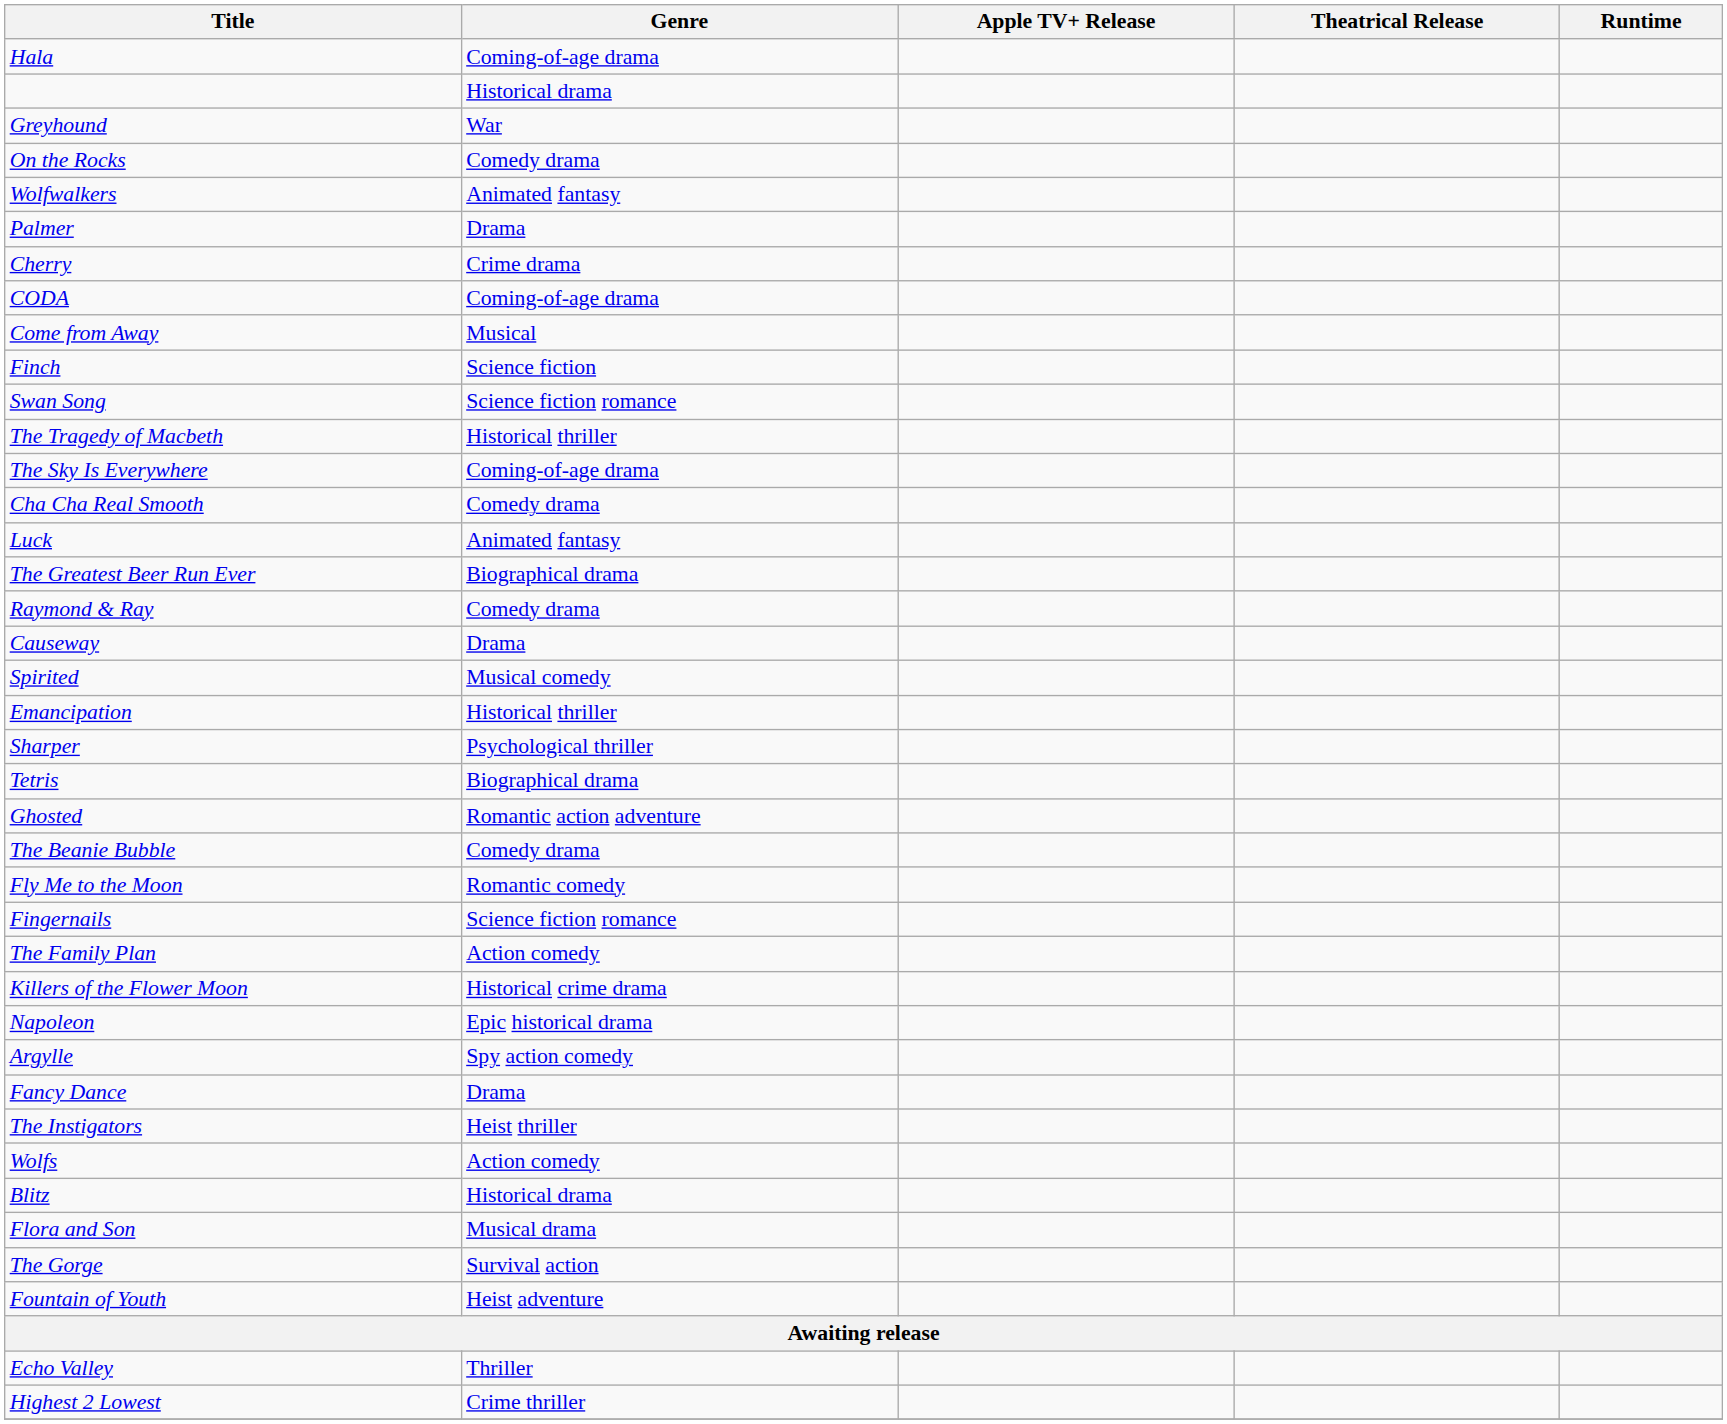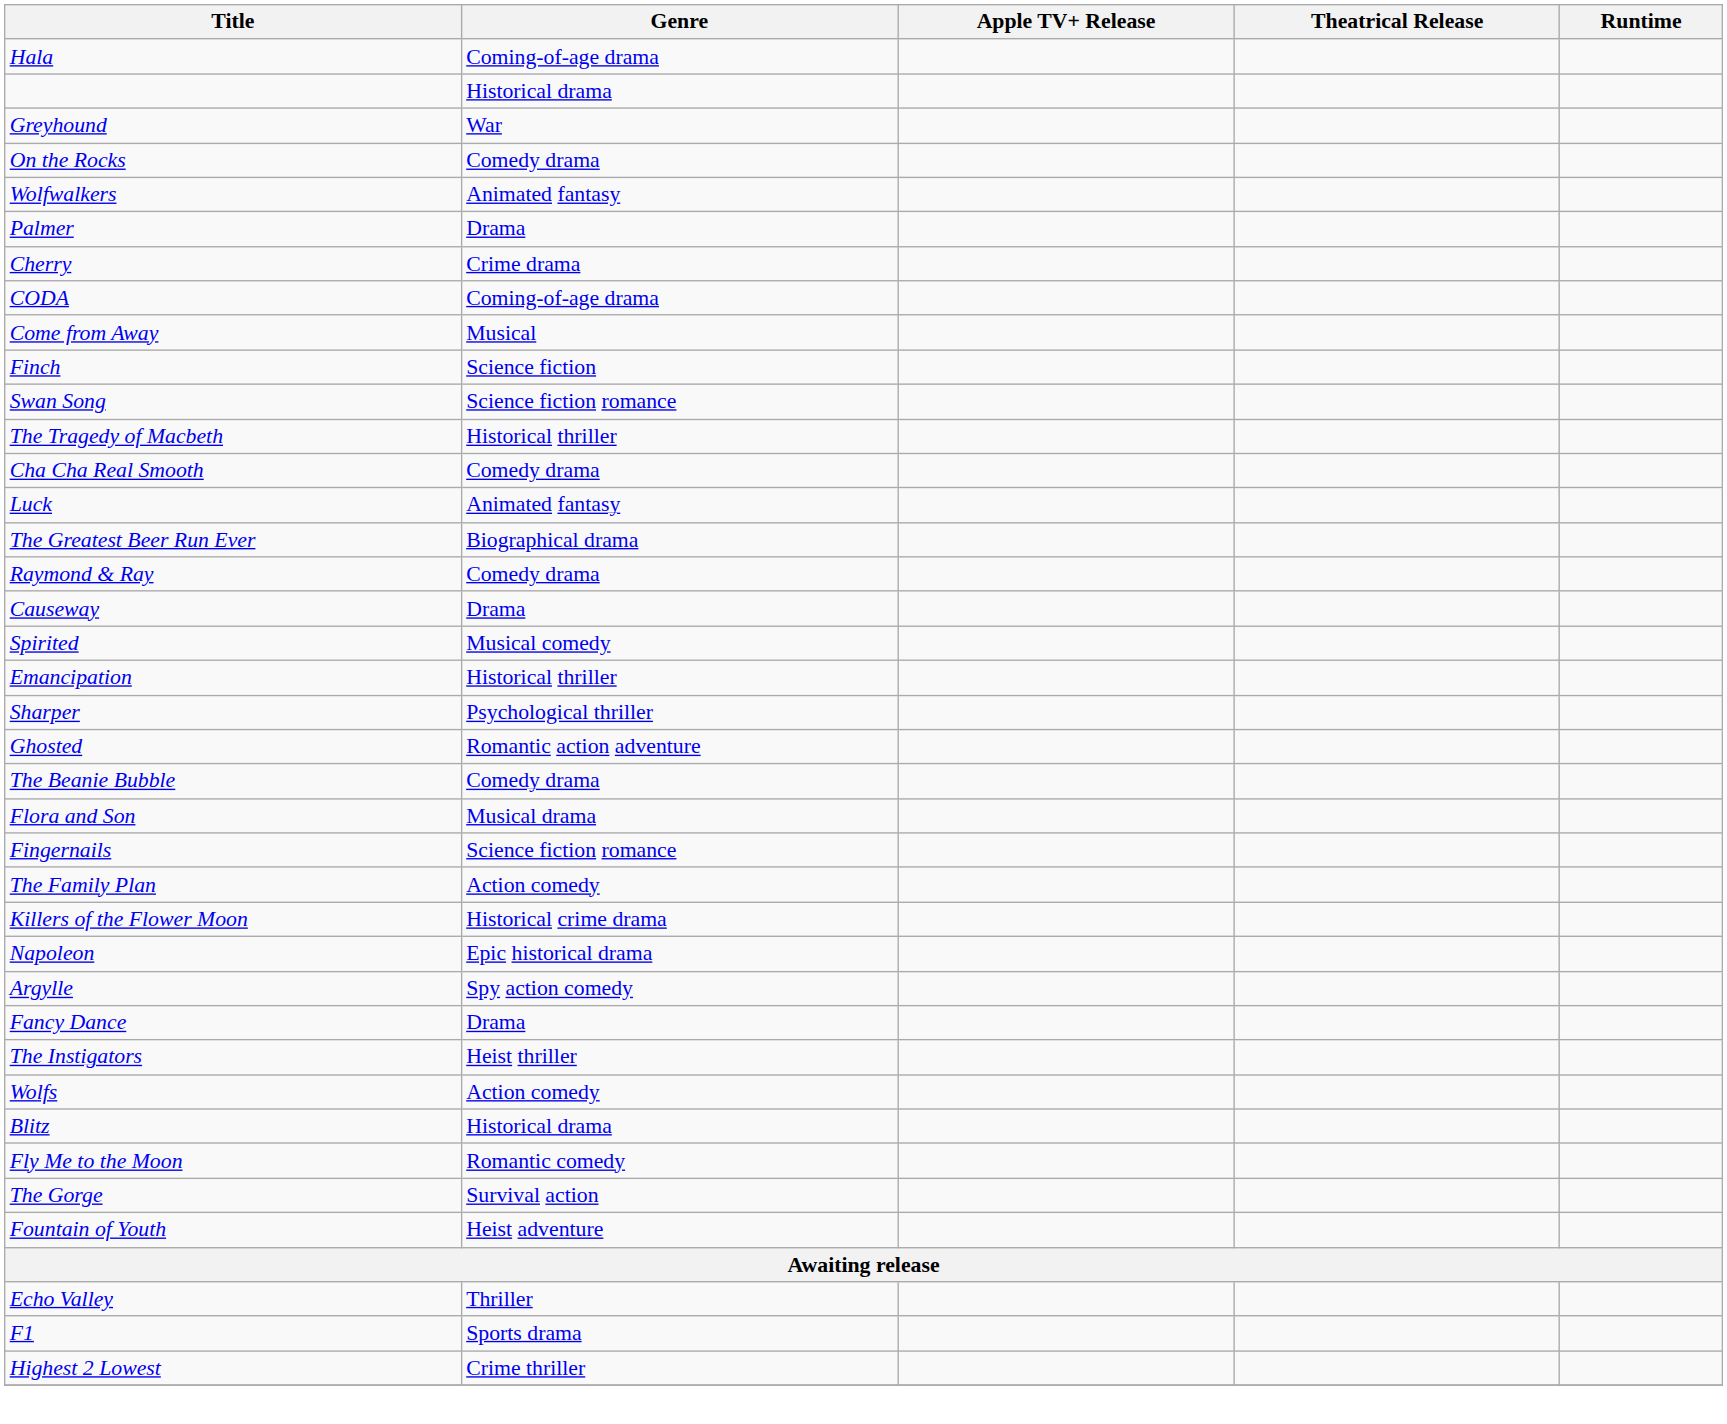- row: The Sky Is Everywhere | Coming-of-age drama
- row: Tetris | Biographical drama
rows swapped: Flora and Son <-> Fly Me to the Moon
+ row: F1 | Sports drama
